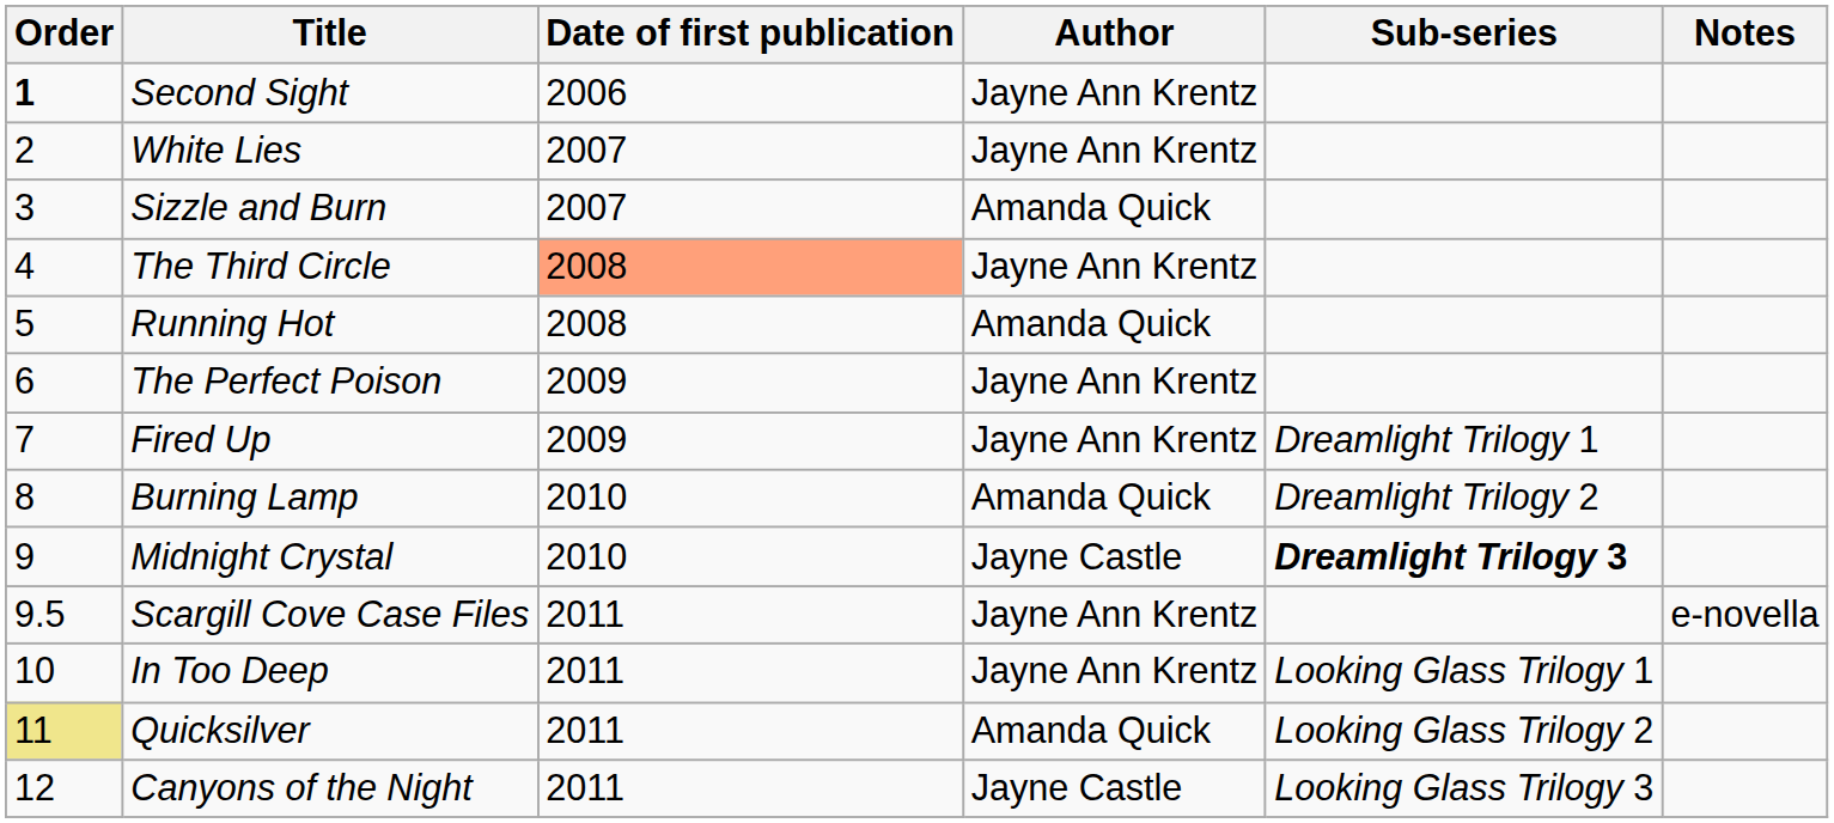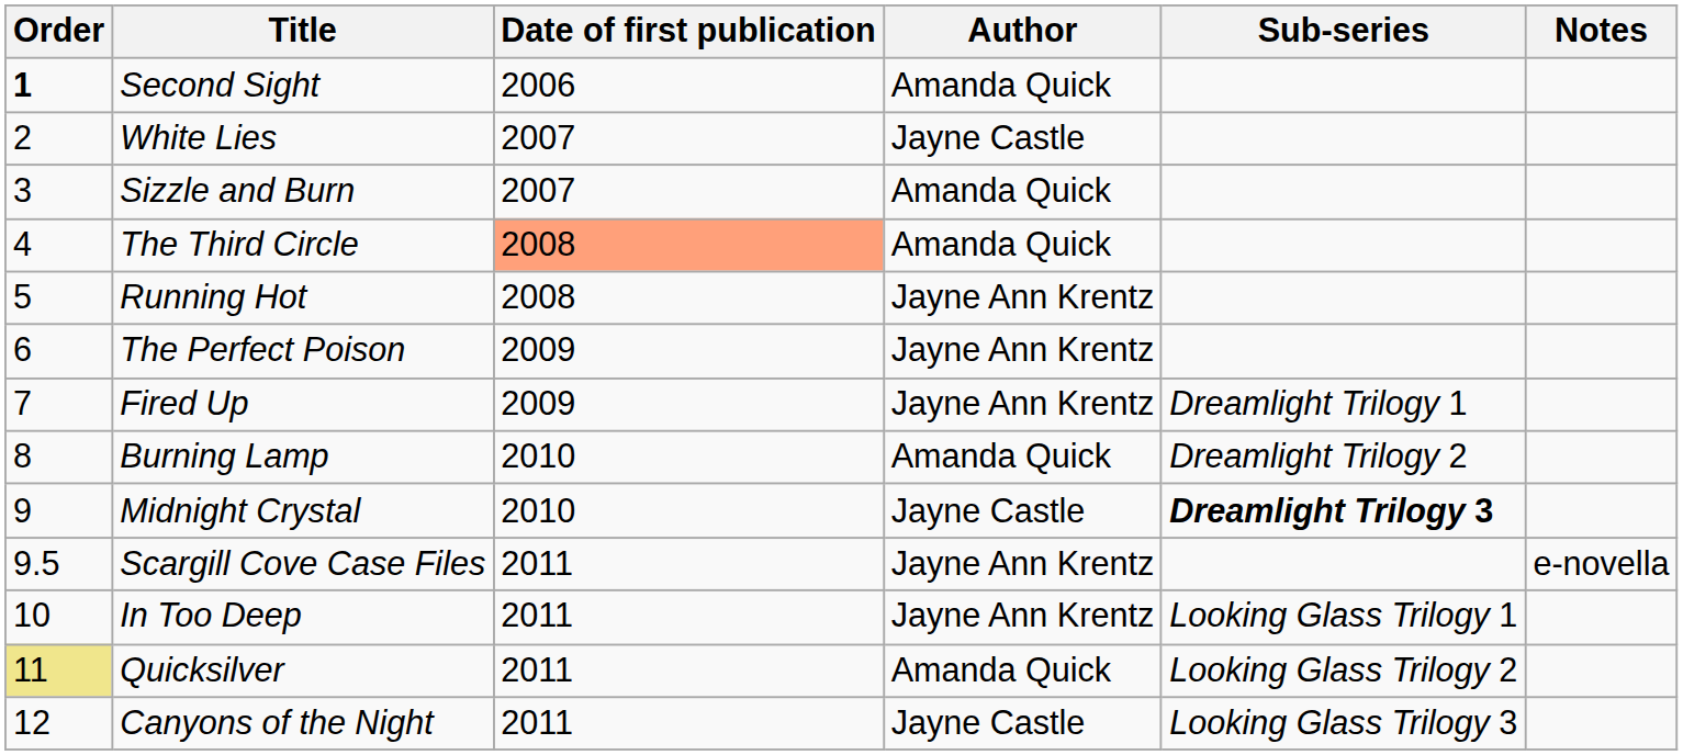Second Sight | Author: Jayne Ann Krentz -> Amanda Quick
White Lies | Author: Jayne Ann Krentz -> Jayne Castle
The Third Circle | Author: Jayne Ann Krentz -> Amanda Quick
Running Hot | Author: Amanda Quick -> Jayne Ann Krentz
